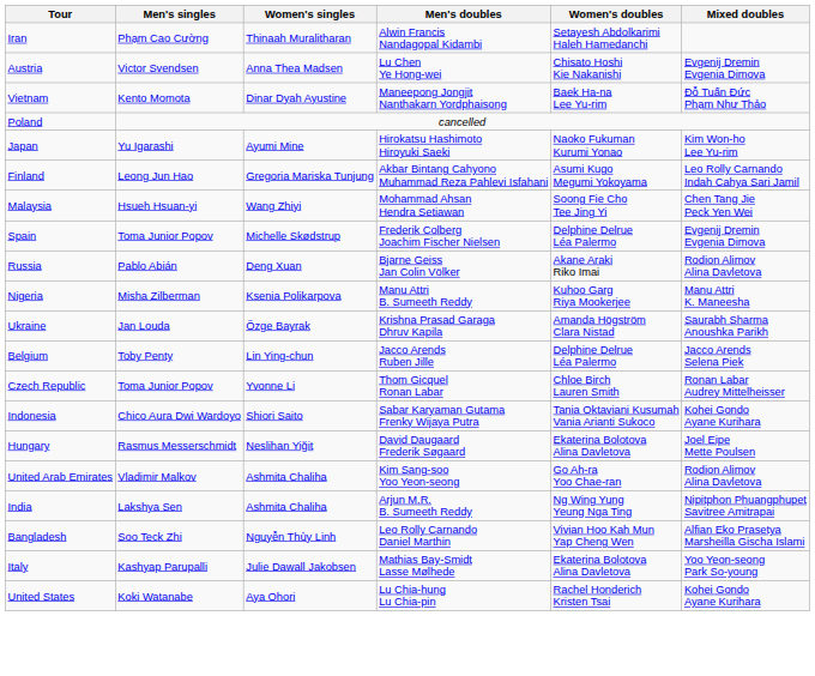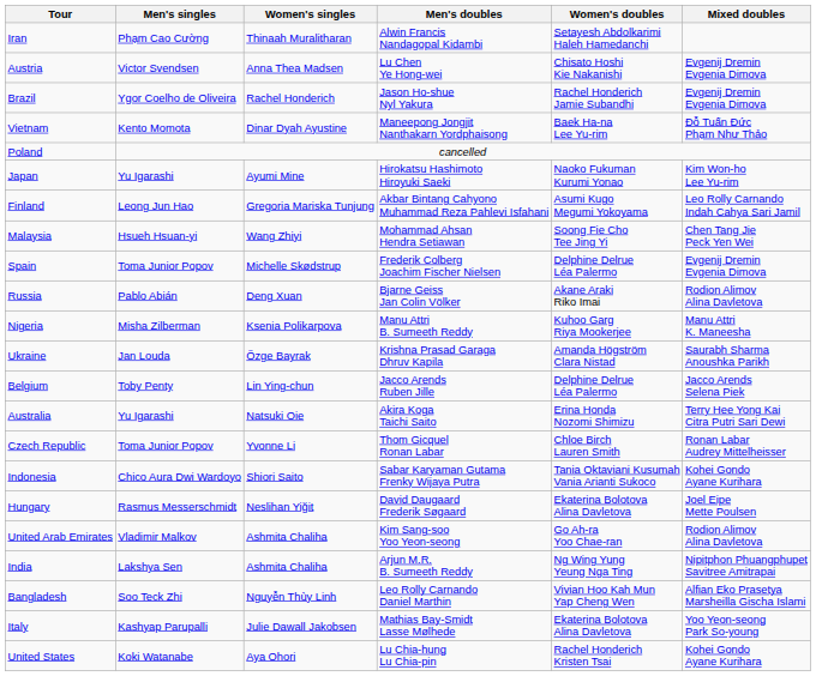+ row: Brazil | Ygor Coelho de Oliveira | Rachel Honderich | Jason Ho-shue Nyl Yakura | Rachel Honderich Jamie Subandhi | Evgenij Dremin Evgenia Dimova
+ row: Australia | Yu Igarashi | Natsuki Oie | Akira Koga Taichi Saito | Erina Honda Nozomi Shimizu | Terry Hee Yong Kai Citra Putri Sari Dewi
